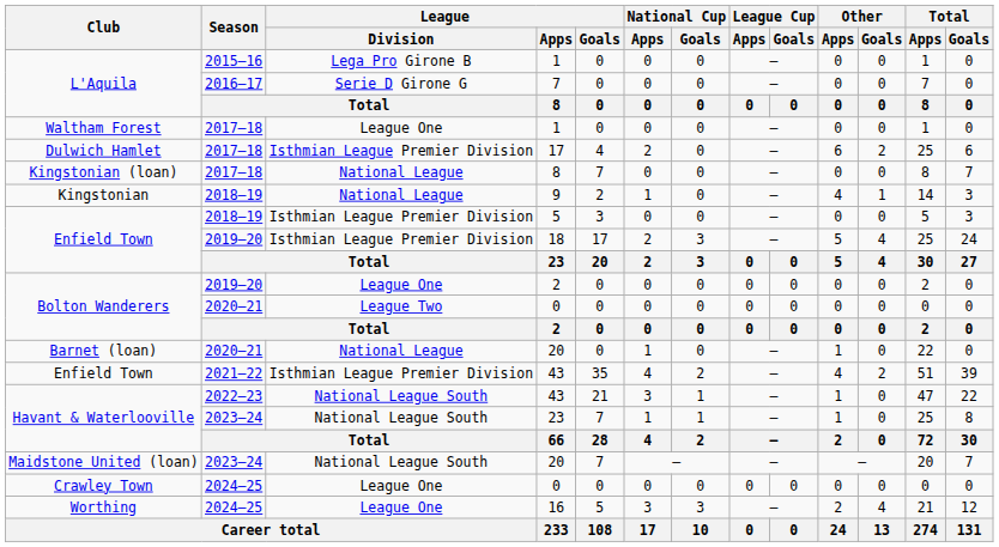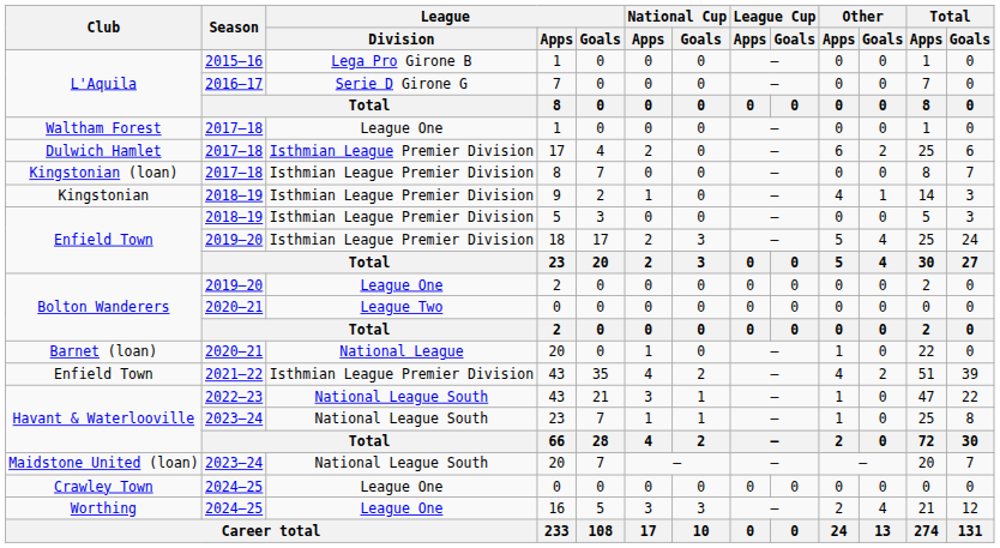Kingstonian (loan) / 8 | League / Division: National League -> Isthmian League Premier Division
9 | League / Division: National League -> Isthmian League Premier Division
